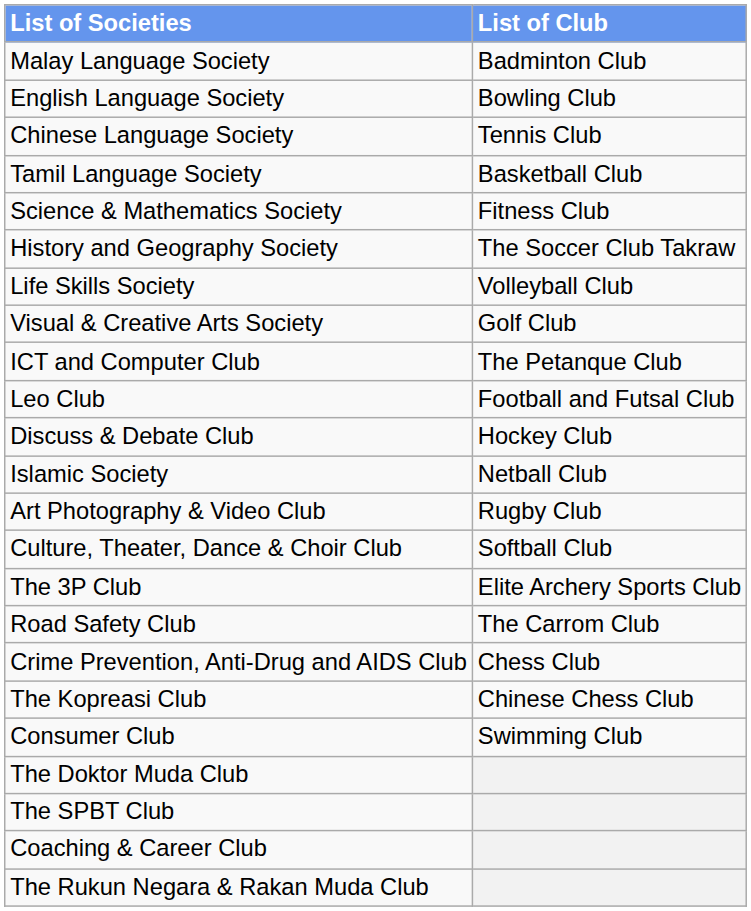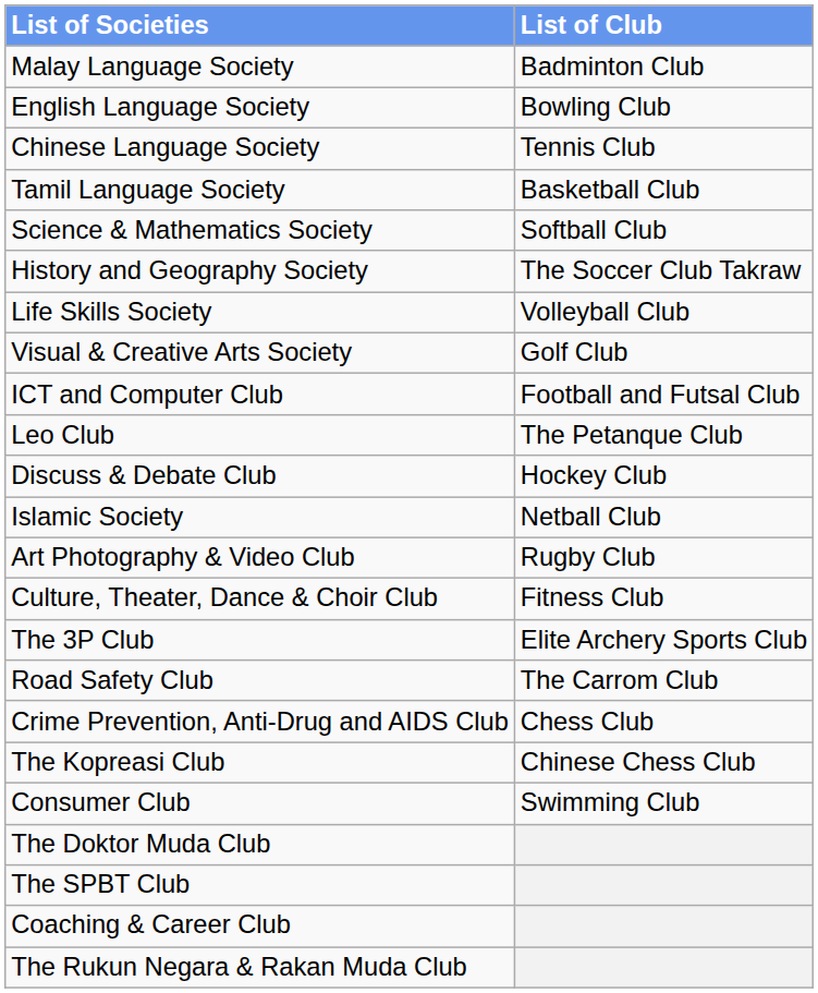Science & Mathematics Society | List of Club: Fitness Club -> Softball Club
ICT and Computer Club | List of Club: The Petanque Club -> Football and Futsal Club
Leo Club | List of Club: Football and Futsal Club -> The Petanque Club
Culture, Theater, Dance & Choir Club | List of Club: Softball Club -> Fitness Club
